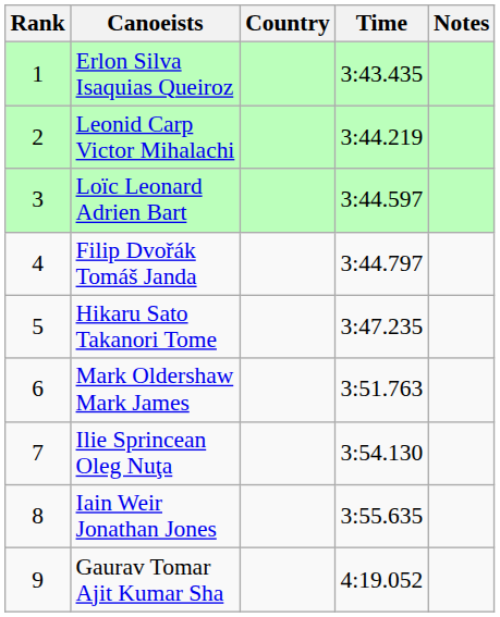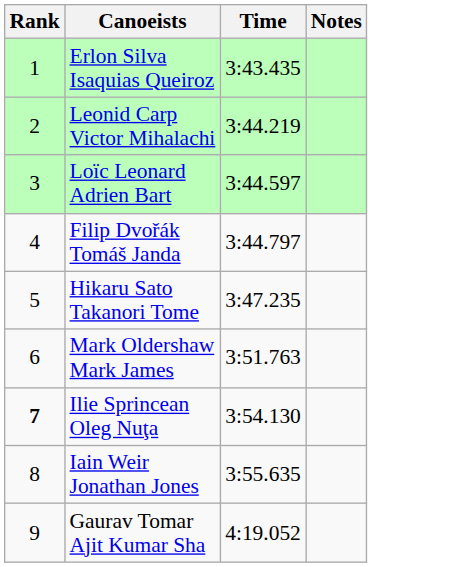- column: Country
Ilie Sprincean Oleg Nuţa | Rank: normal -> bold
